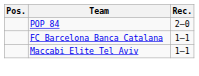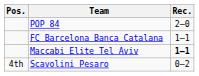Maccabi Elite Tel Aviv | Rec.: normal -> bold
+ row: 4th | Scavolini Pesaro | 0–2
